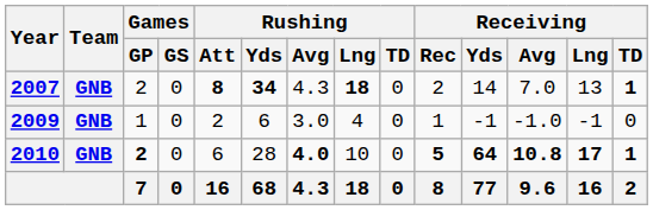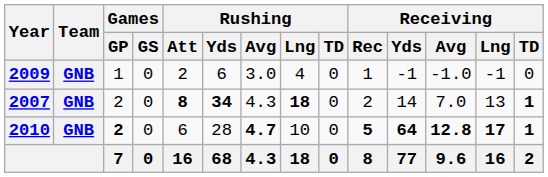rows swapped: 2007 <-> 2009
2010 | Rushing / Avg: 4.0 -> 4.7
2010 | Receiving / Avg: 10.8 -> 12.8
